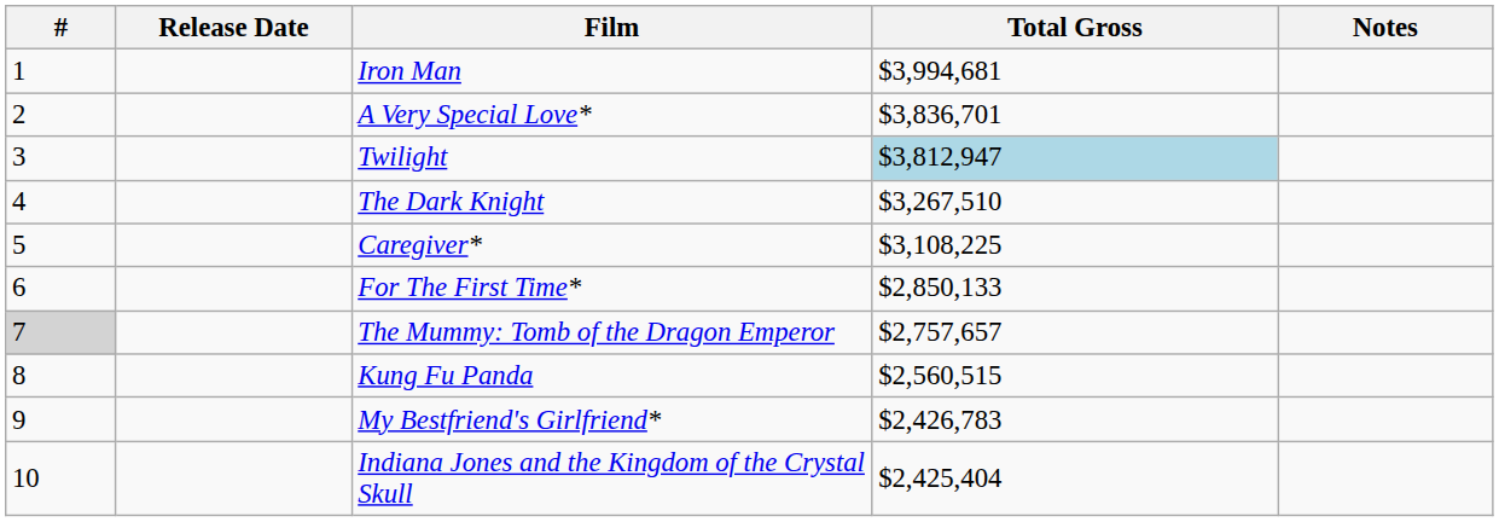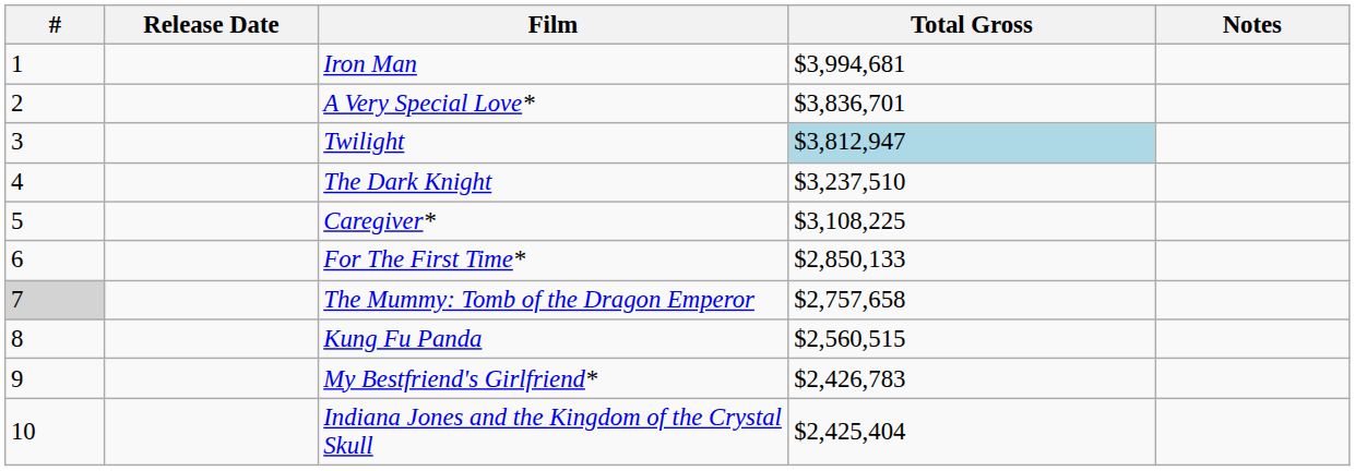The Dark Knight | Total Gross: $3,267,510 -> $3,237,510
The Mummy: Tomb of the Dragon Emperor | Total Gross: $2,757,657 -> $2,757,658
